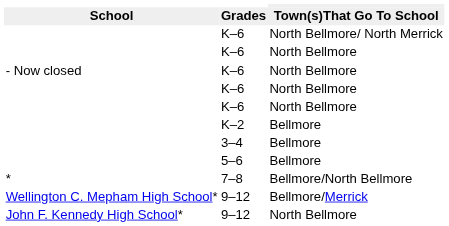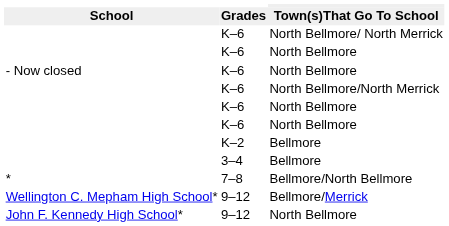+ row: K–6 | North Bellmore/North Merrick
- row: 5–6 | Bellmore
